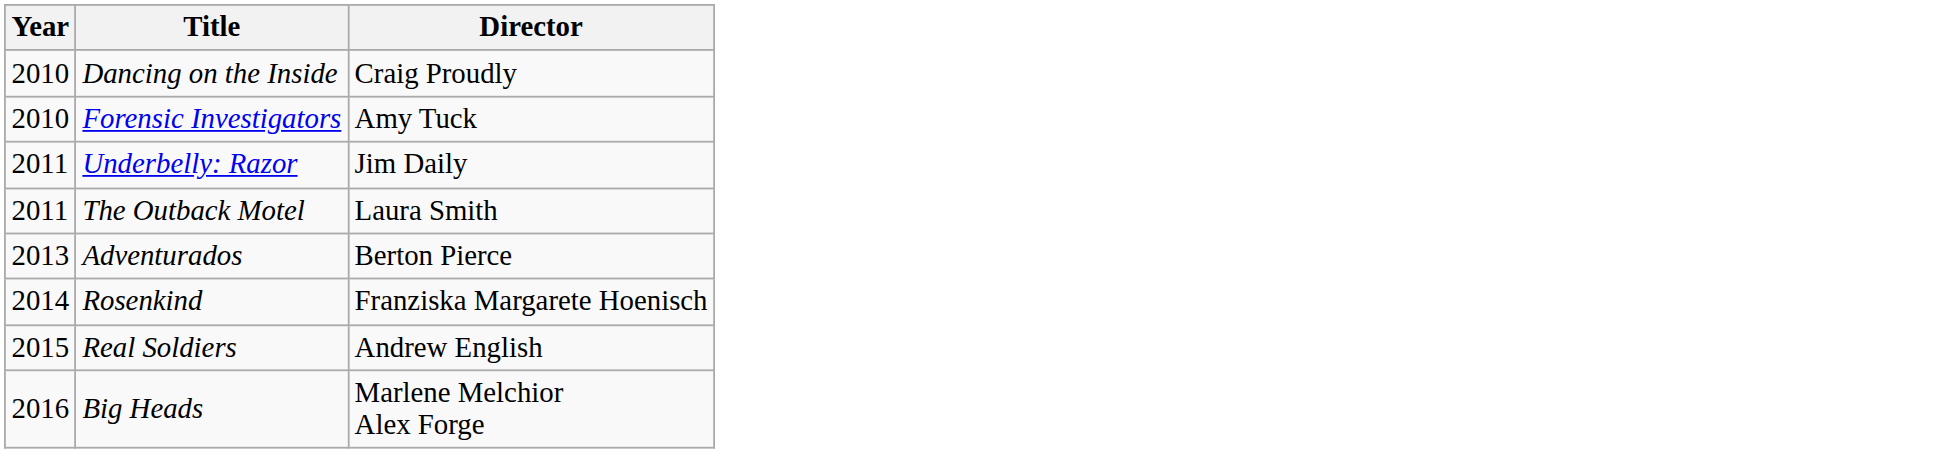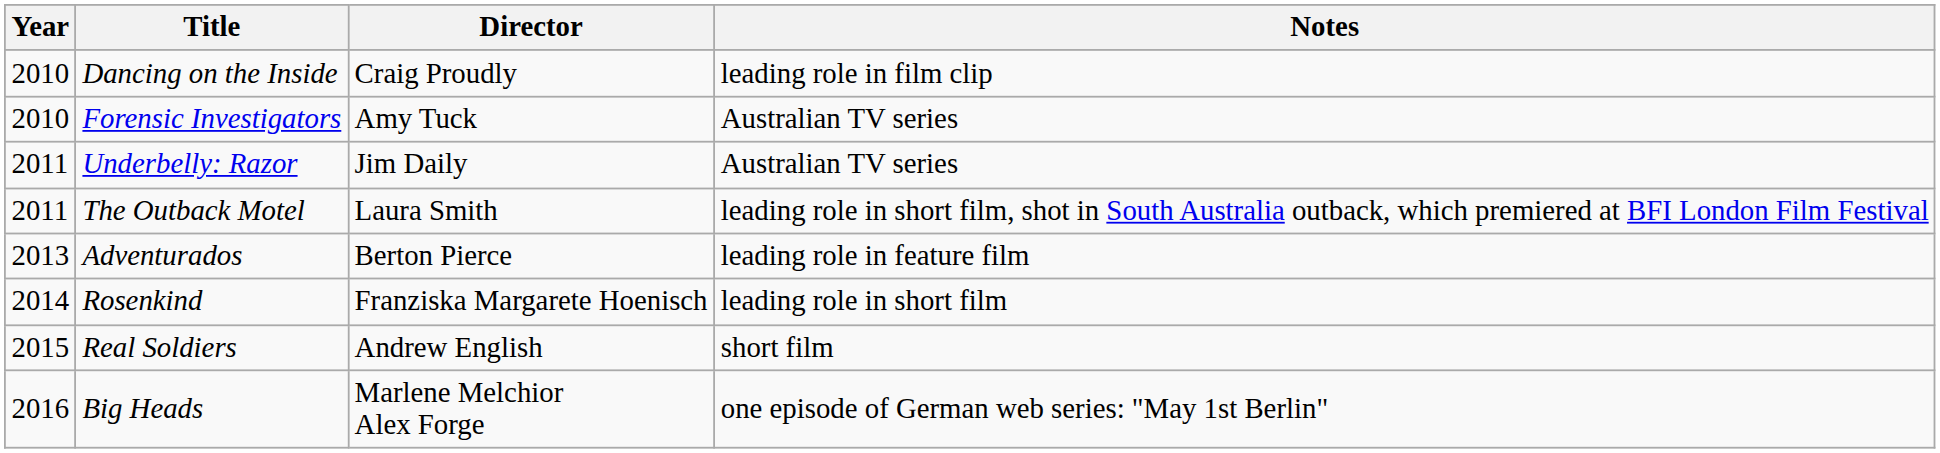+ column: Notes | leading role in film clip | Australian TV series | Australian TV series | leading role in short film, shot in South Australia outback, which premiered at BFI London Film Festival | leading role in feature film | leading role in short film | short film | one episode of German web series: "May 1st Berlin"
